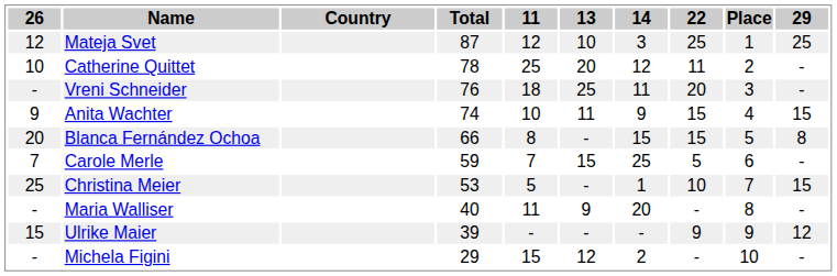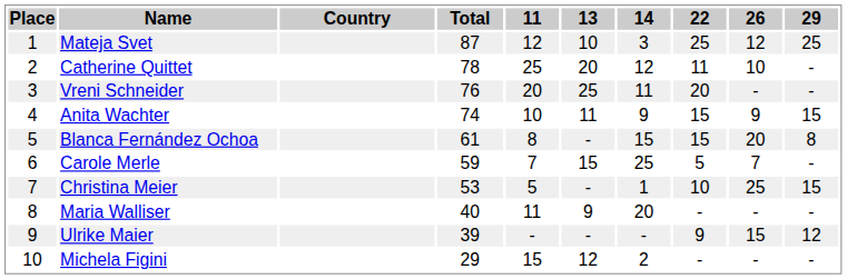columns swapped: Place <-> 26
Vreni Schneider | 11: 18 -> 20
Blanca Fernández Ochoa | Total: 66 -> 61
